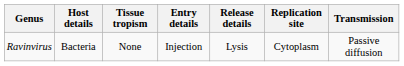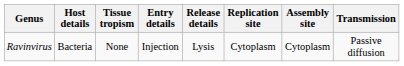+ column: Assembly site | Cytoplasm
